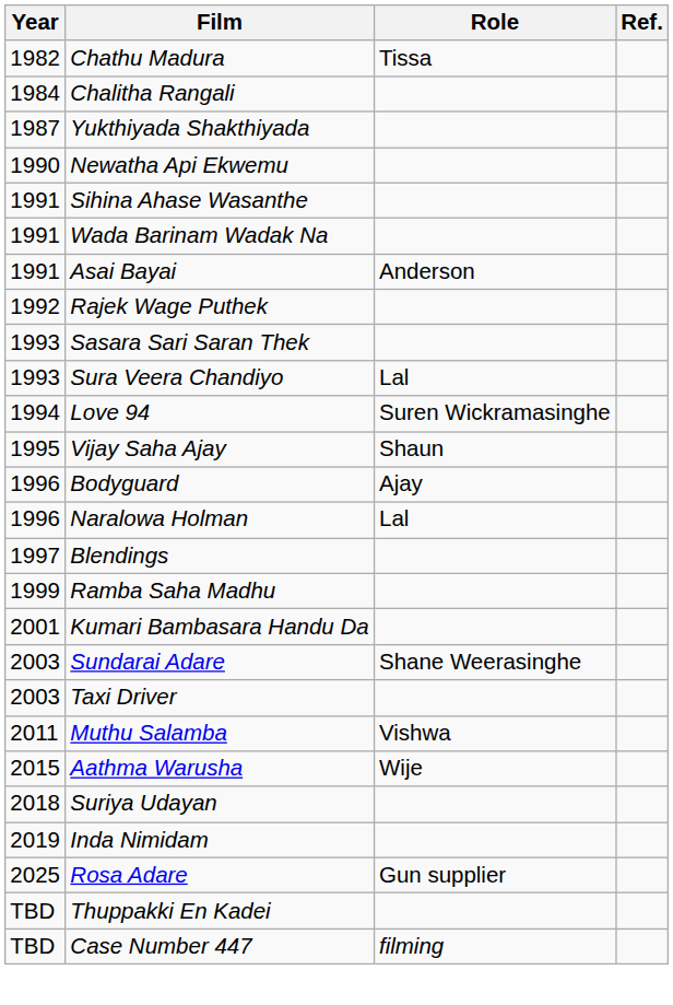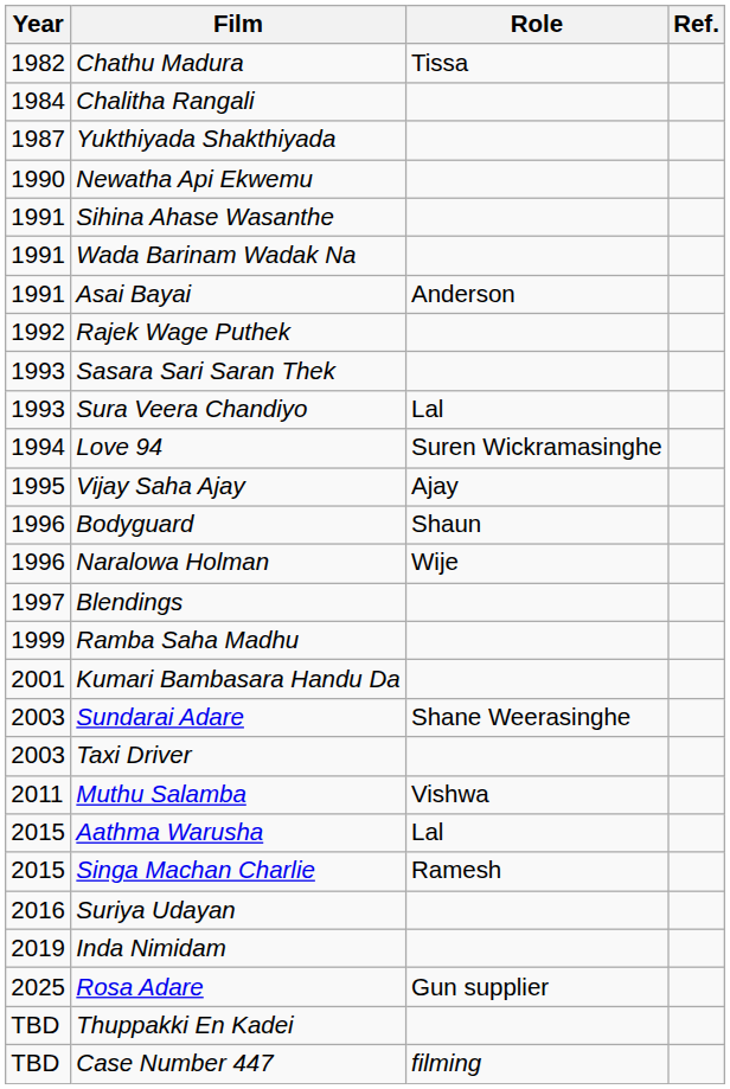Vijay Saha Ajay | Role: Shaun -> Ajay
Bodyguard | Role: Ajay -> Shaun
Naralowa Holman | Role: Lal -> Wije
Aathma Warusha | Role: Wije -> Lal
+ row: 2015 | Singa Machan Charlie | Ramesh
Suriya Udayan | Year: 2018 -> 2016
